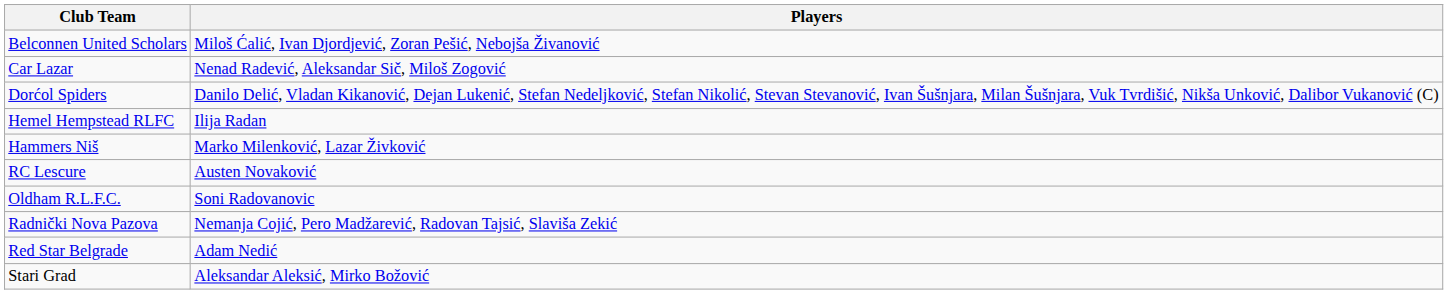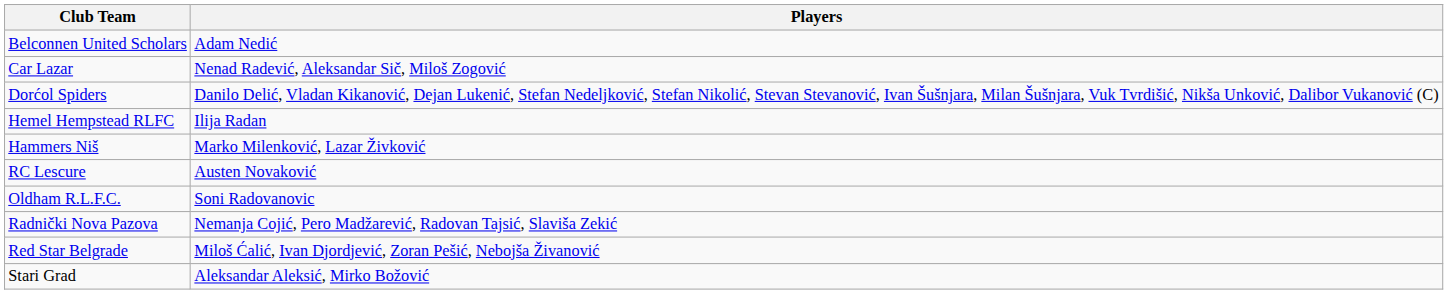Belconnen United Scholars | Players: Miloš Ćalić, Ivan Djordjević, Zoran Pešić, Nebojša Živanović -> Adam Nedić
Red Star Belgrade | Players: Adam Nedić -> Miloš Ćalić, Ivan Djordjević, Zoran Pešić, Nebojša Živanović
